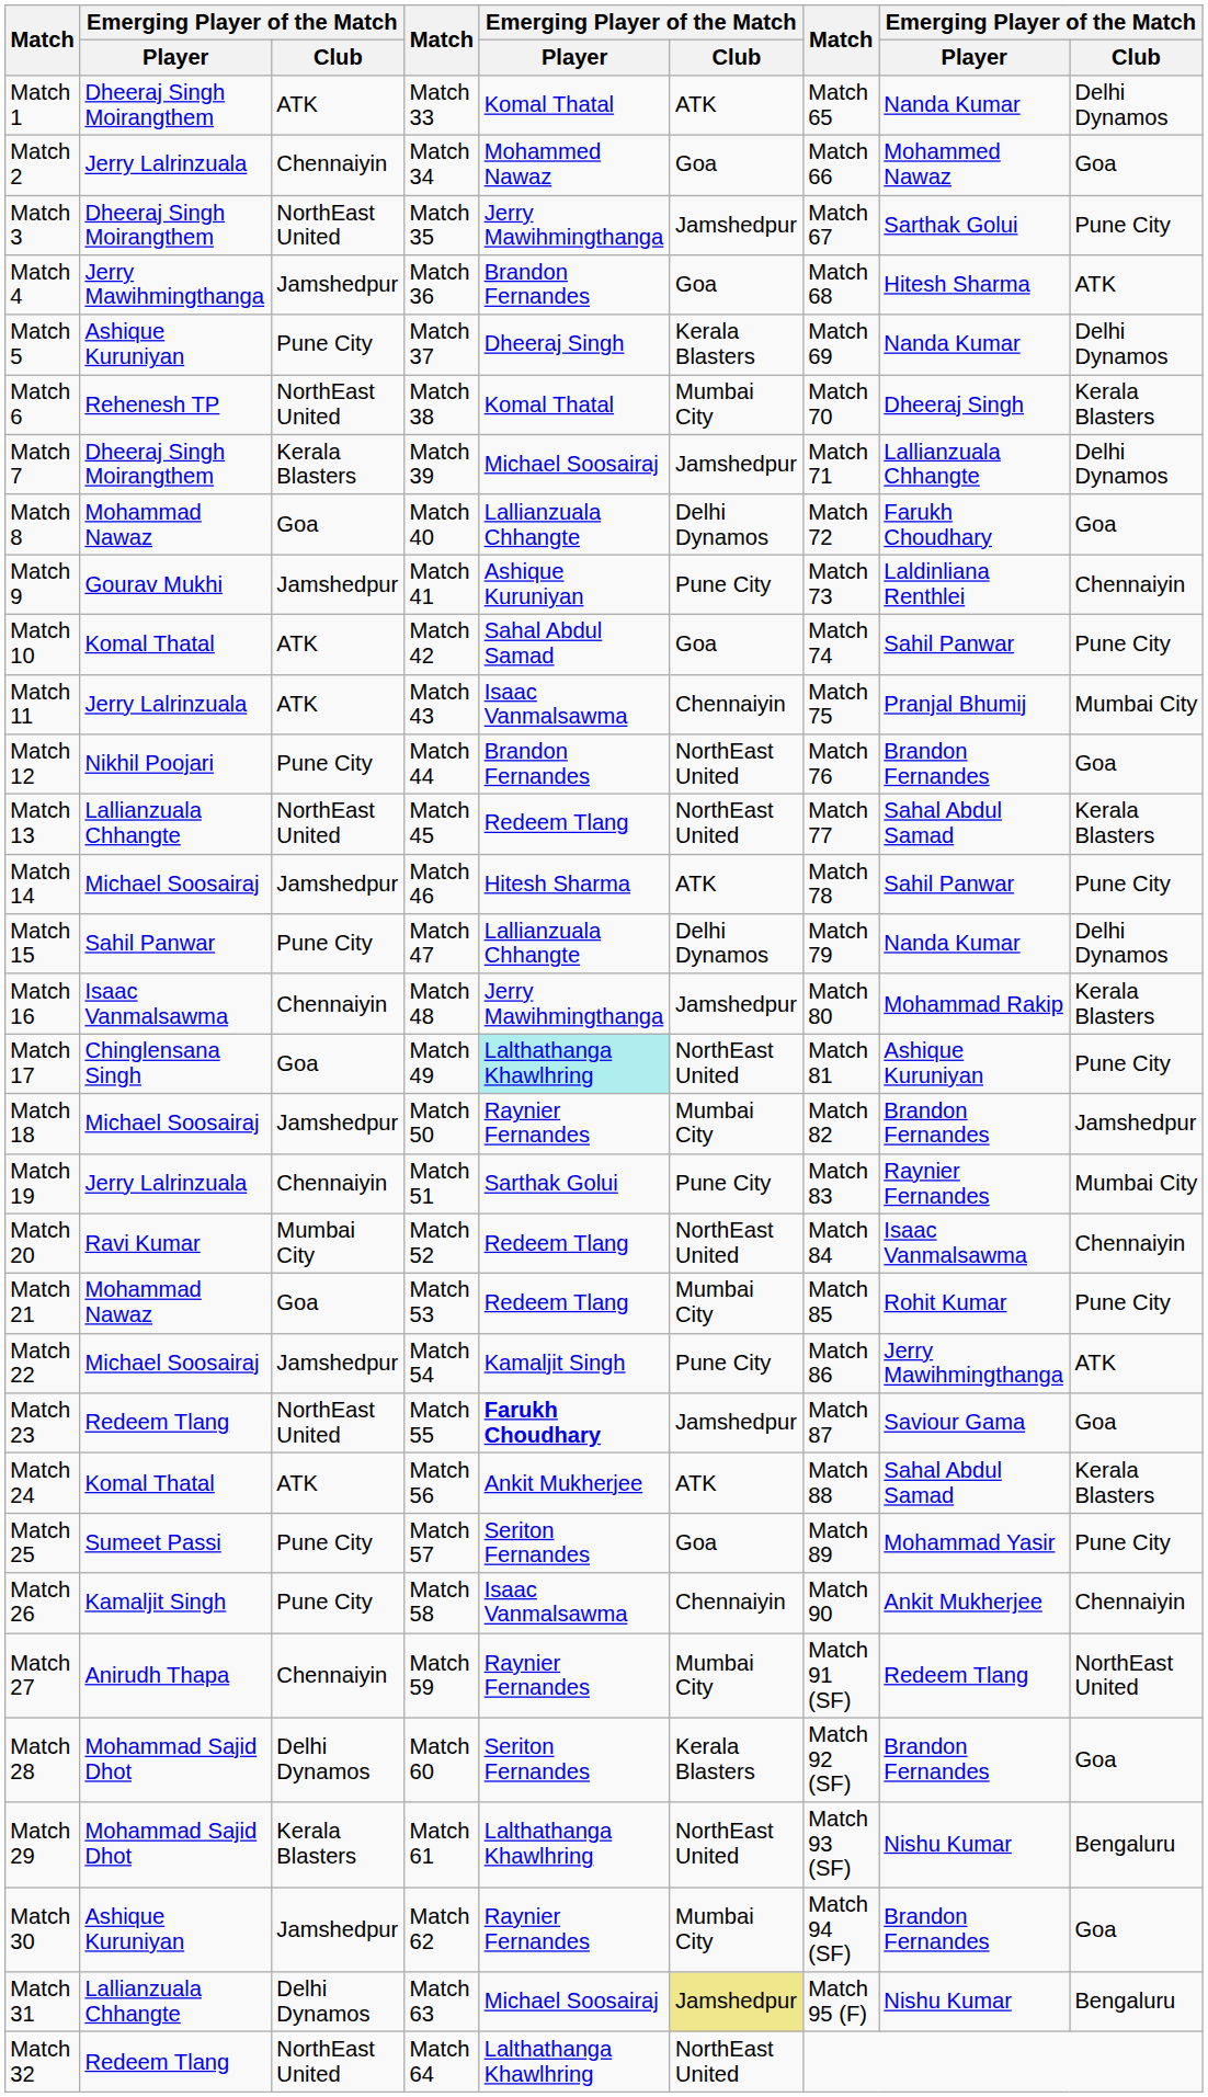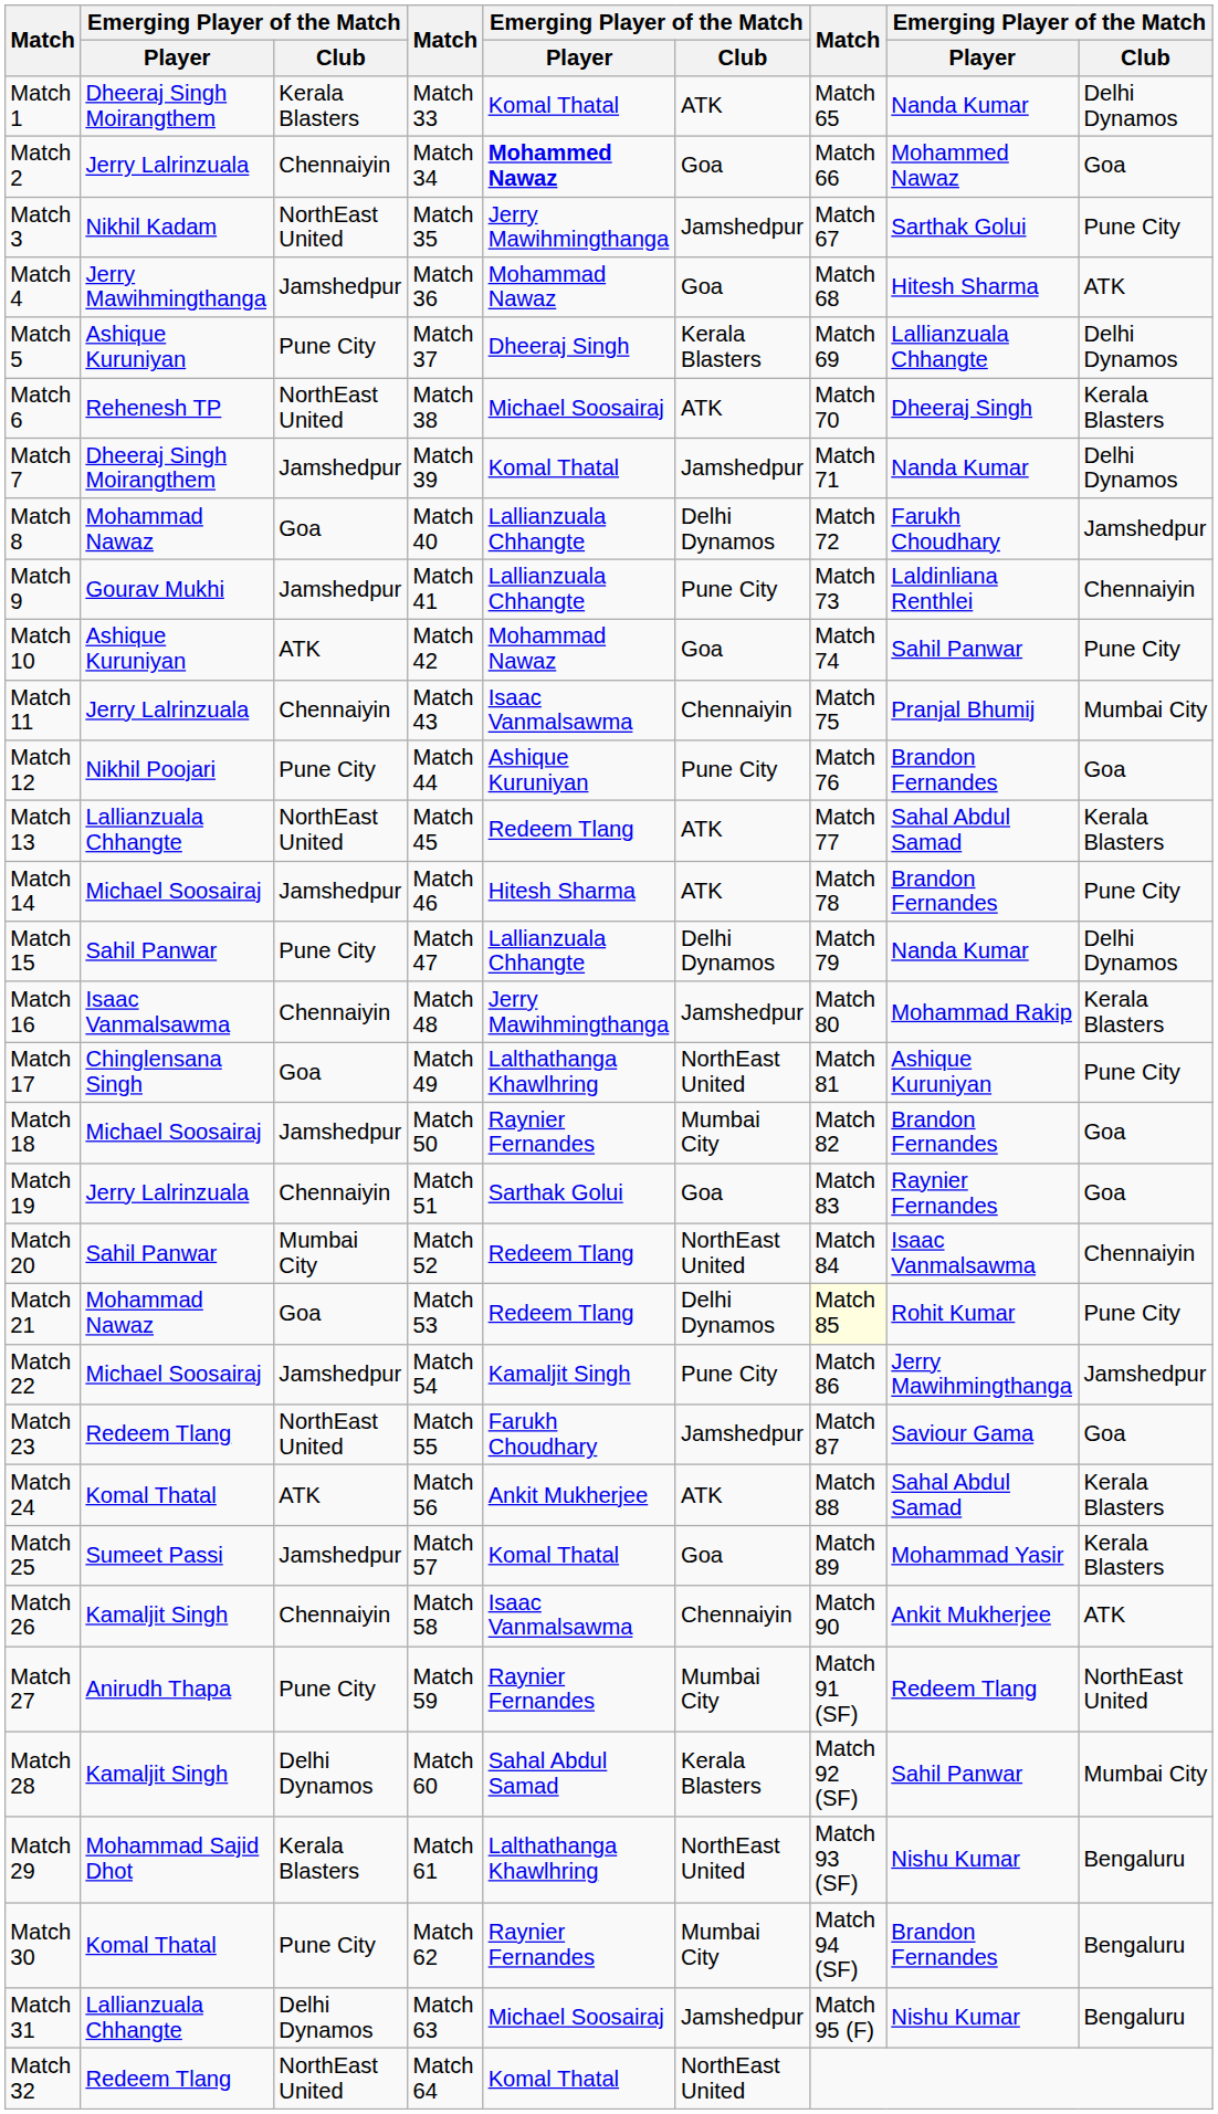Match 1 | column 3: ATK -> Kerala Blasters
Match 2 | column 5: normal -> bold
Match 3 | column 2: Dheeraj Singh Moirangthem -> Nikhil Kadam
Match 4 | column 5: Brandon Fernandes -> Mohammad Nawaz
Match 5 | column 8: Nanda Kumar -> Lallianzuala Chhangte
Match 6 | column 5: Komal Thatal -> Michael Soosairaj
Match 6 | column 6: Mumbai City -> ATK
Match 7 | column 3: Kerala Blasters -> Jamshedpur
Match 7 | column 5: Michael Soosairaj -> Komal Thatal
Match 7 | column 8: Lallianzuala Chhangte -> Nanda Kumar
Match 8 | column 9: Goa -> Jamshedpur
Match 9 | column 5: Ashique Kuruniyan -> Lallianzuala Chhangte
Match 10 | column 2: Komal Thatal -> Ashique Kuruniyan
Match 10 | column 5: Sahal Abdul Samad -> Mohammad Nawaz
Match 11 | column 3: ATK -> Chennaiyin
Match 12 | column 5: Brandon Fernandes -> Ashique Kuruniyan
Match 12 | column 6: NorthEast United -> Pune City
Match 13 | column 6: NorthEast United -> ATK
Match 14 | column 8: Sahil Panwar -> Brandon Fernandes
Match 17 | column 5: paleturquoise background -> no background
Match 18 | column 9: Jamshedpur -> Goa
Match 19 | column 6: Pune City -> Goa
Match 19 | column 9: Mumbai City -> Goa
Match 20 | column 2: Ravi Kumar -> Sahil Panwar
Match 21 | column 6: Mumbai City -> Delhi Dynamos
Match 21 | column 7: no background -> lightyellow background
Match 22 | column 9: ATK -> Jamshedpur
Match 23 | column 5: bold -> normal
Match 25 | column 3: Pune City -> Jamshedpur
Match 25 | column 5: Seriton Fernandes -> Komal Thatal
Match 25 | column 9: Pune City -> Kerala Blasters
Match 26 | column 3: Pune City -> Chennaiyin
Match 26 | column 9: Chennaiyin -> ATK
Match 27 | column 3: Chennaiyin -> Pune City
Match 28 | column 2: Mohammad Sajid Dhot -> Kamaljit Singh
Match 28 | column 5: Seriton Fernandes -> Sahal Abdul Samad
Match 28 | column 8: Brandon Fernandes -> Sahil Panwar
Match 28 | column 9: Goa -> Mumbai City
Match 30 | column 2: Ashique Kuruniyan -> Komal Thatal
Match 30 | column 3: Jamshedpur -> Pune City
Match 30 | column 9: Goa -> Bengaluru
Match 31 | column 6: khaki background -> no background
Match 32 | column 5: Lalthathanga Khawlhring -> Komal Thatal
